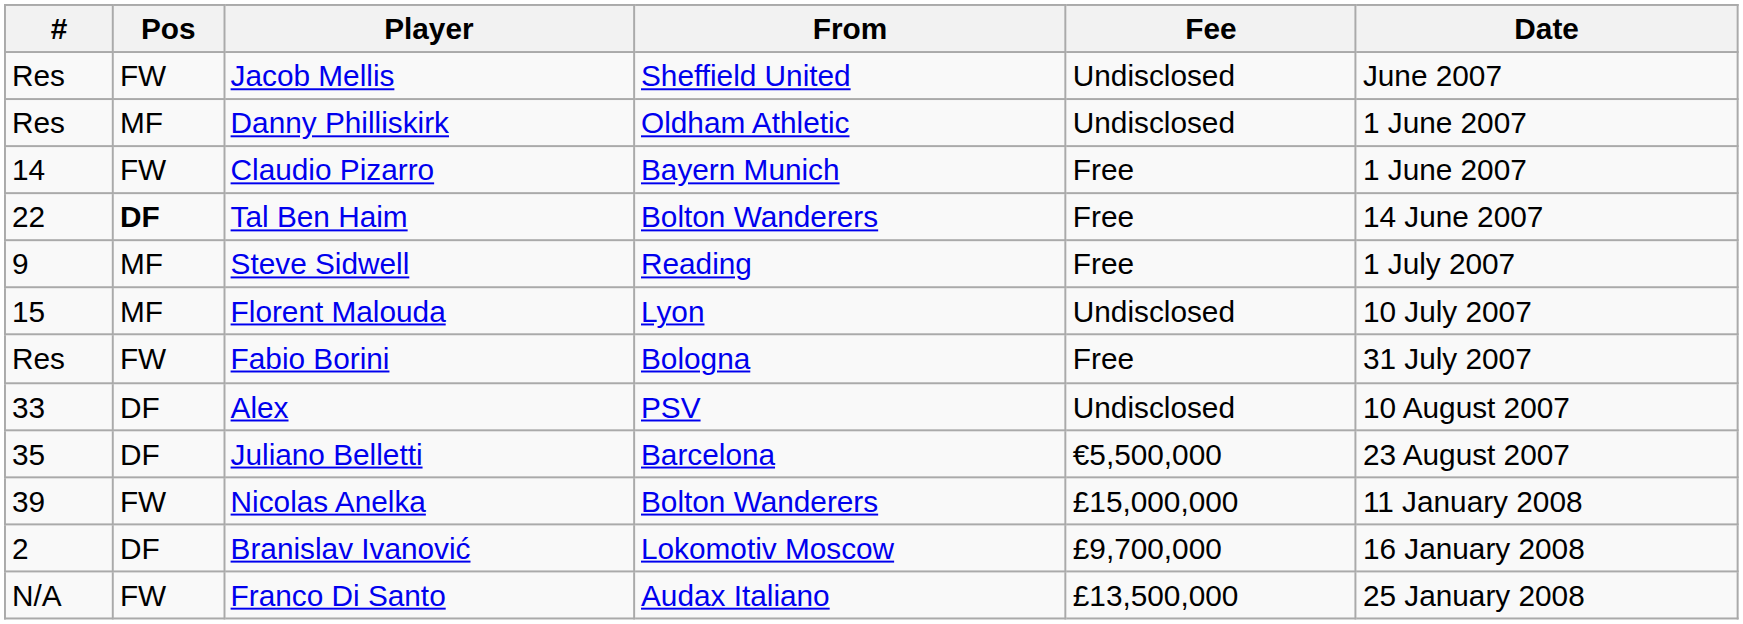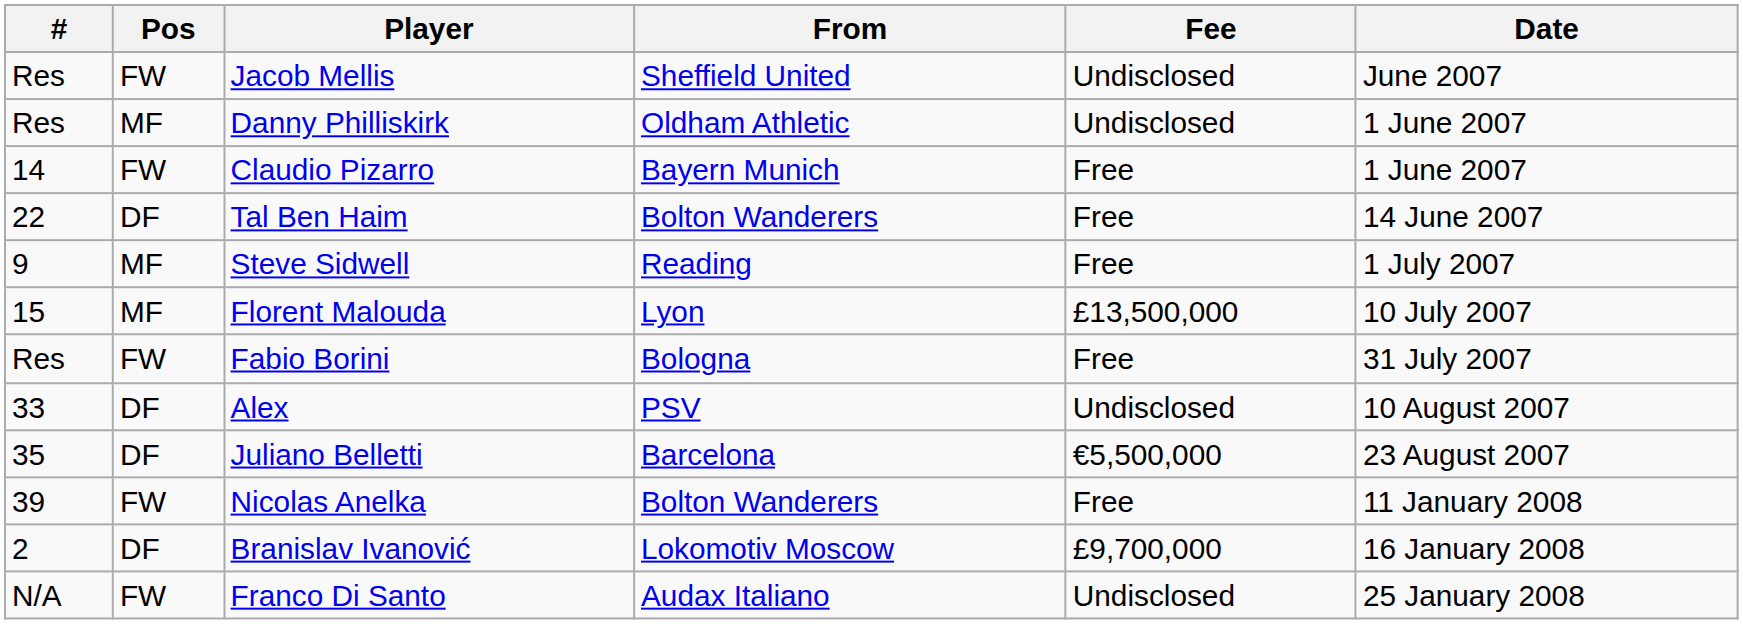Tal Ben Haim | Pos: bold -> normal
Florent Malouda | Fee: Undisclosed -> £13,500,000
Nicolas Anelka | Fee: £15,000,000 -> Free
Franco Di Santo | Fee: £13,500,000 -> Undisclosed
